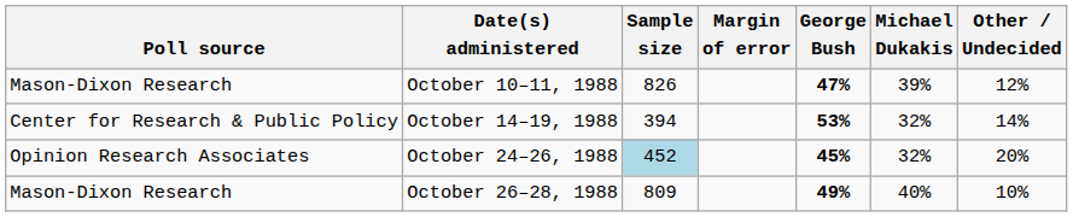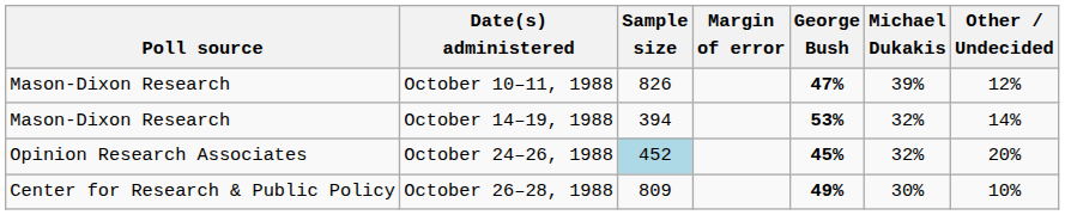October 14–19, 1988 | Poll source: Center for Research & Public Policy -> Mason-Dixon Research
October 26–28, 1988 | Poll source: Mason-Dixon Research -> Center for Research & Public Policy
October 26–28, 1988 | Michael Dukakis: 40% -> 30%
